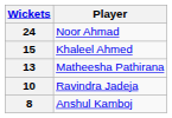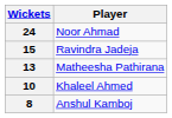15 | Player: Khaleel Ahmed -> Ravindra Jadeja
10 | Player: Ravindra Jadeja -> Khaleel Ahmed
